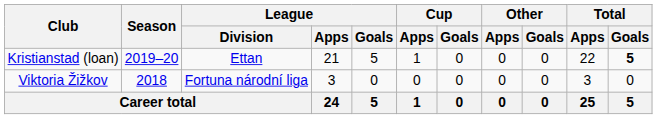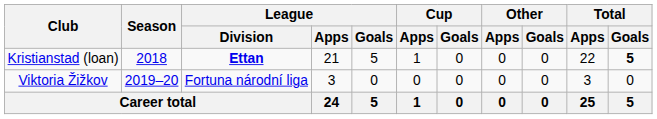Kristianstad (loan) | Season: 2019–20 -> 2018
Kristianstad (loan) | League / Division: normal -> bold
Viktoria Žižkov | Season: 2018 -> 2019–20
